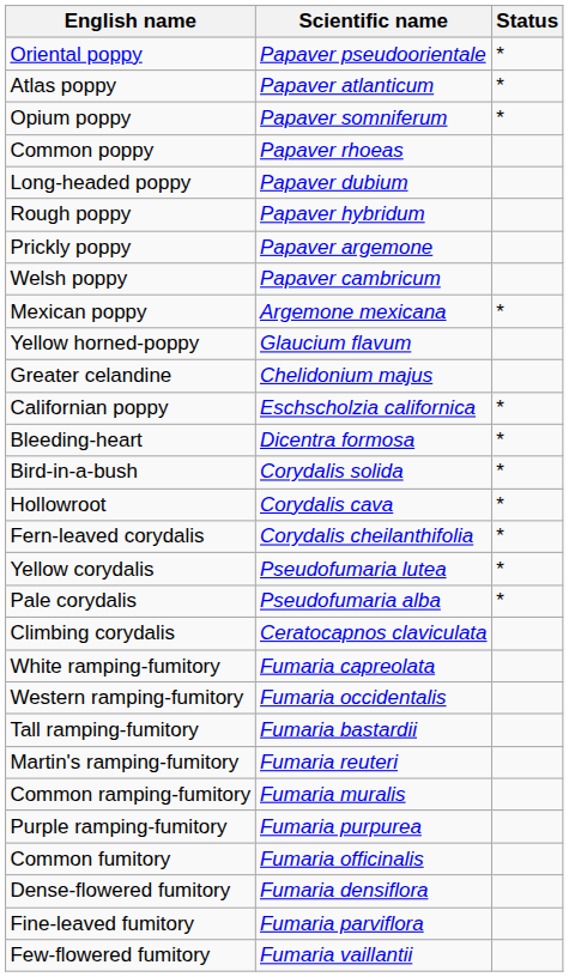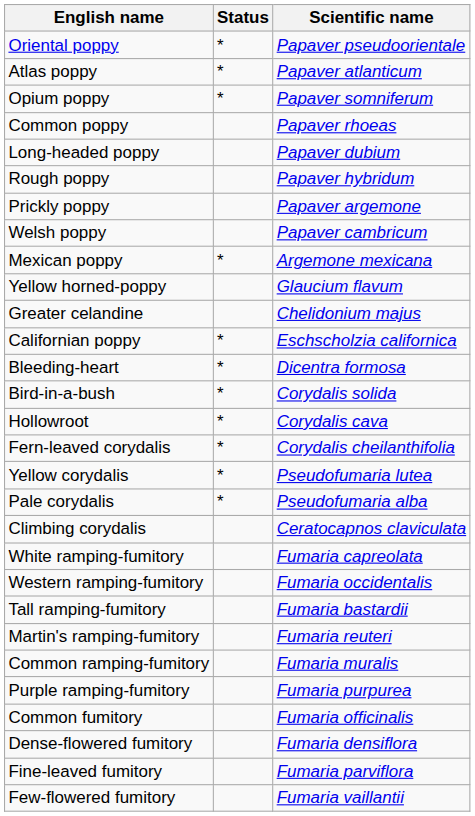columns swapped: Scientific name <-> Status
